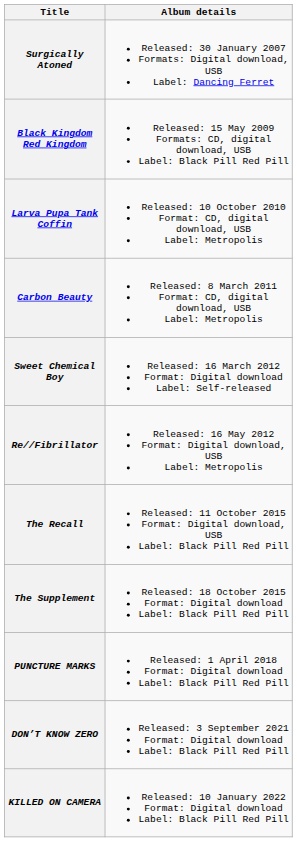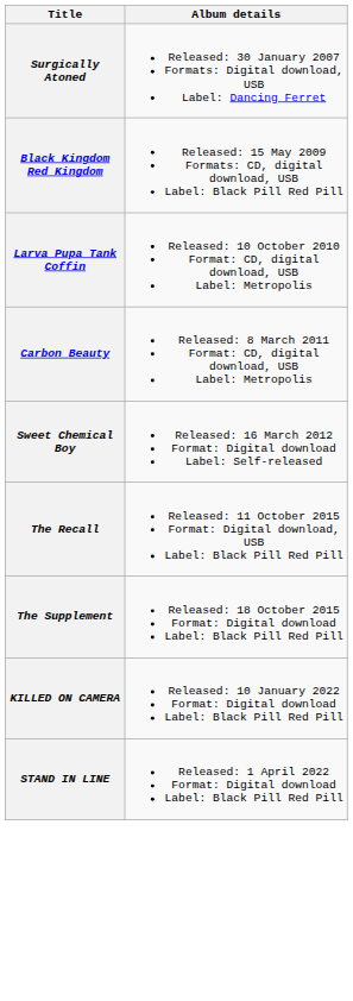- row: Re//Fibrillator | Released: 16 May 2012 Format: Digital download, USB Label: Metropolis
- row: PUNCTURE MARKS | Released: 1 April 2018 Format: Digital download Label: Black Pill Red Pill
- row: DON’T KNOW ZERO | Released: 3 September 2021 Format: Digital download Label: Black Pill Red Pill
+ row: STAND IN LINE | Released: 1 April 2022 Format: Digital download Label: Black Pill Red Pill
